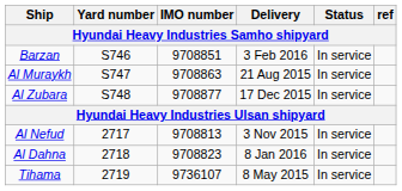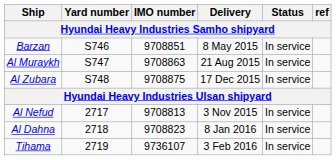Barzan | Delivery: 3 Feb 2016 -> 8 May 2015
Al Zubara | IMO number: 9708877 -> 9708875
Tihama | Delivery: 8 May 2015 -> 3 Feb 2016
